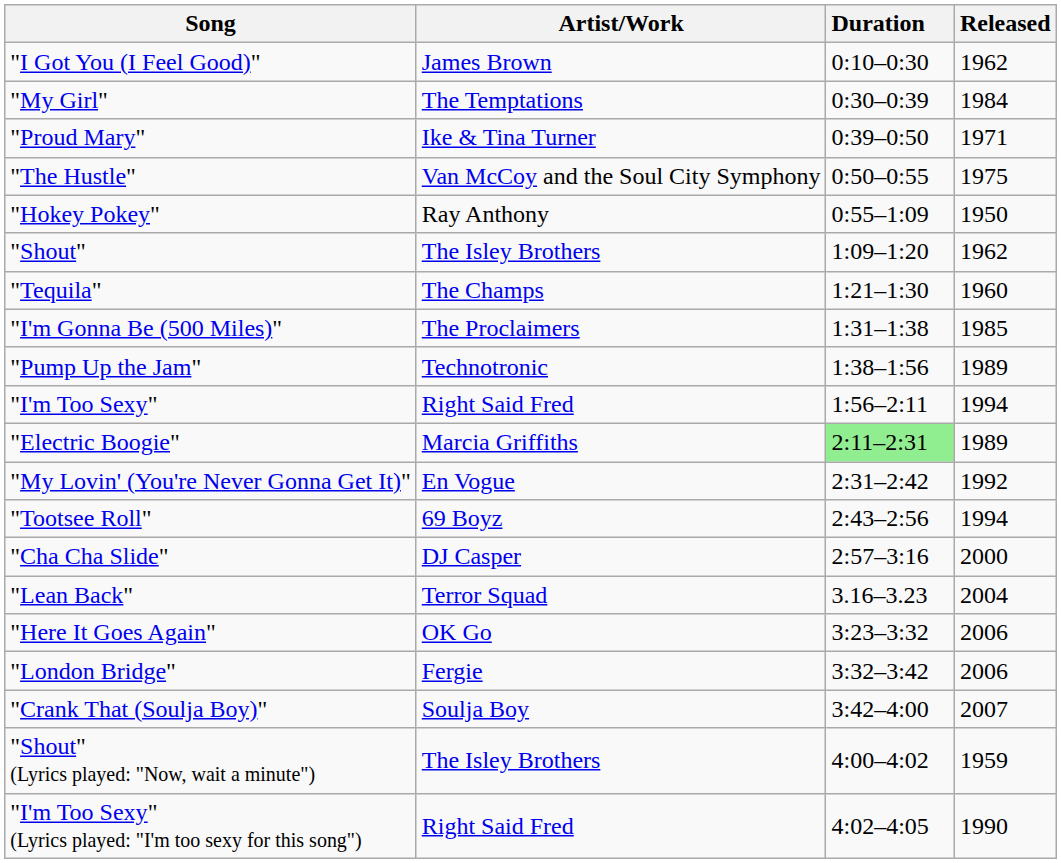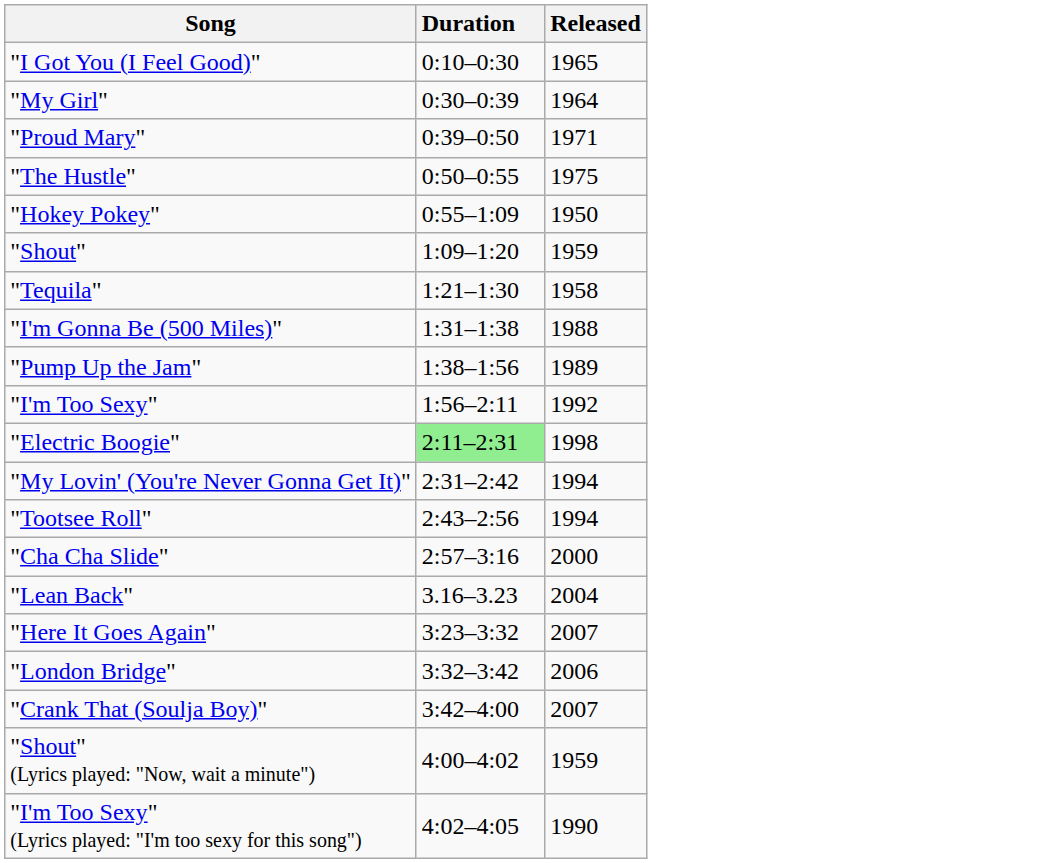- column: Artist/Work | James Brown | The Temptations | Ike & Tina Turner | Van McCoy and the Soul City Symphony | Ray Anthony | The Isley Brothers | The Champs | The Proclaimers | Technotronic | Right Said Fred | Marcia Griffiths | En Vogue | 69 Boyz | DJ Casper | Terror Squad | OK Go | Fergie | Soulja Boy | The Isley Brothers | Right Said Fred
"I Got You (I Feel Good)" | Released: 1962 -> 1965
"My Girl" | Released: 1984 -> 1964
"Shout" | Released: 1962 -> 1959
"Tequila" | Released: 1960 -> 1958
"I'm Gonna Be (500 Miles)" | Released: 1985 -> 1988
"I'm Too Sexy" | Released: 1994 -> 1992
"Electric Boogie" | Released: 1989 -> 1998
"My Lovin' (You're Never Gonna Get It)" | Released: 1992 -> 1994
"Here It Goes Again" | Released: 2006 -> 2007
